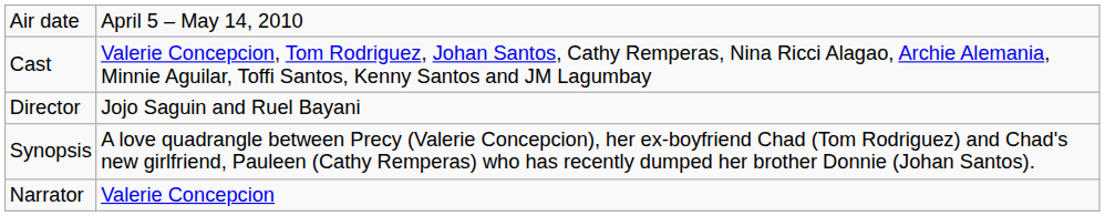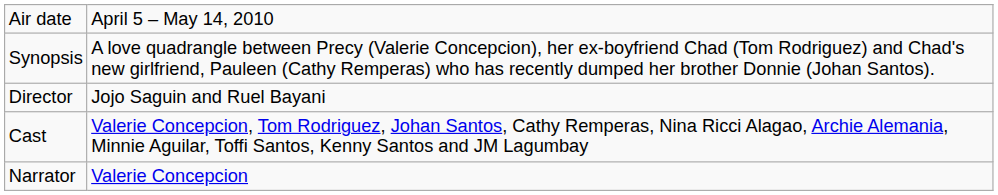rows swapped: Synopsis <-> Cast
